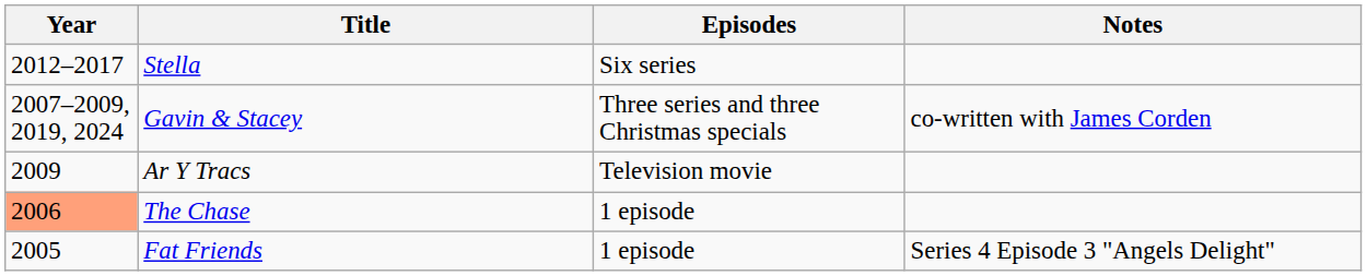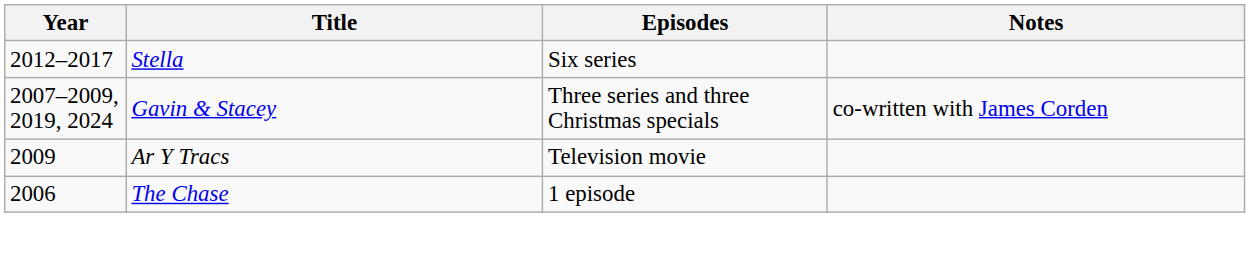The Chase | Year: lightsalmon background -> no background
- row: 2005 | Fat Friends | 1 episode | Series 4 Episode 3 "Angels Delight"
